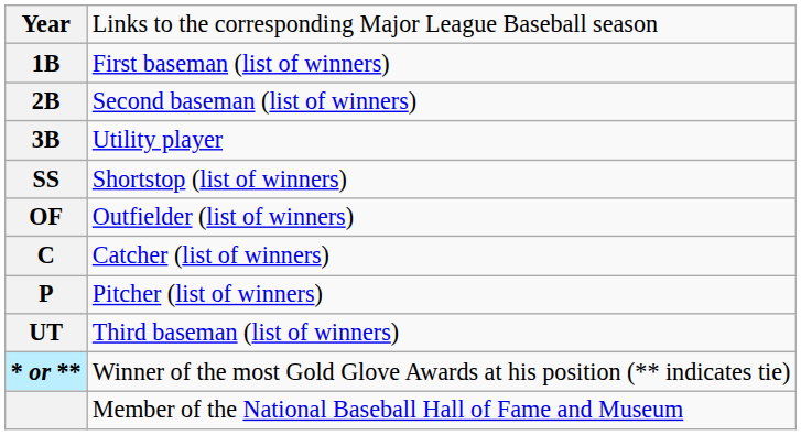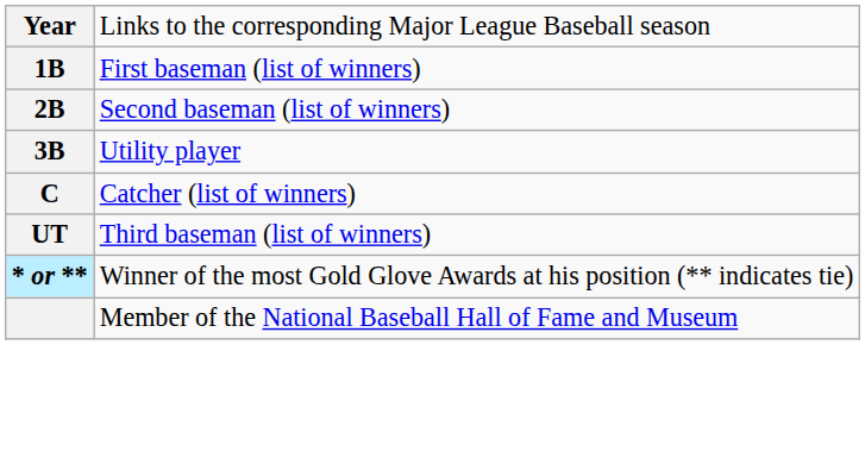- row: SS | Shortstop (list of winners)
- row: OF | Outfielder (list of winners)
- row: P | Pitcher (list of winners)
